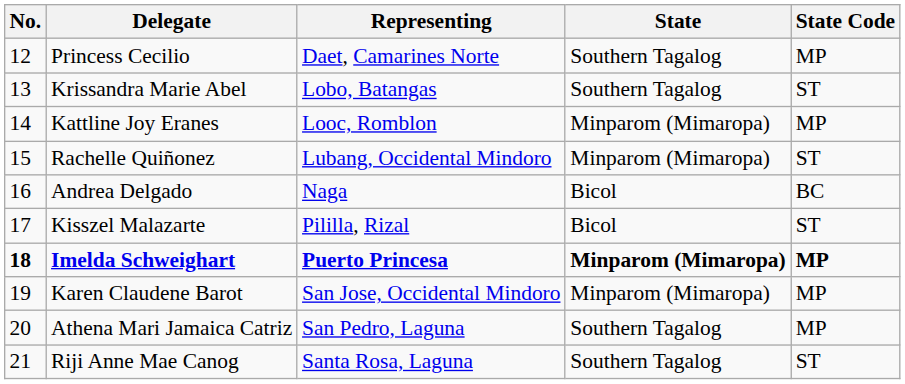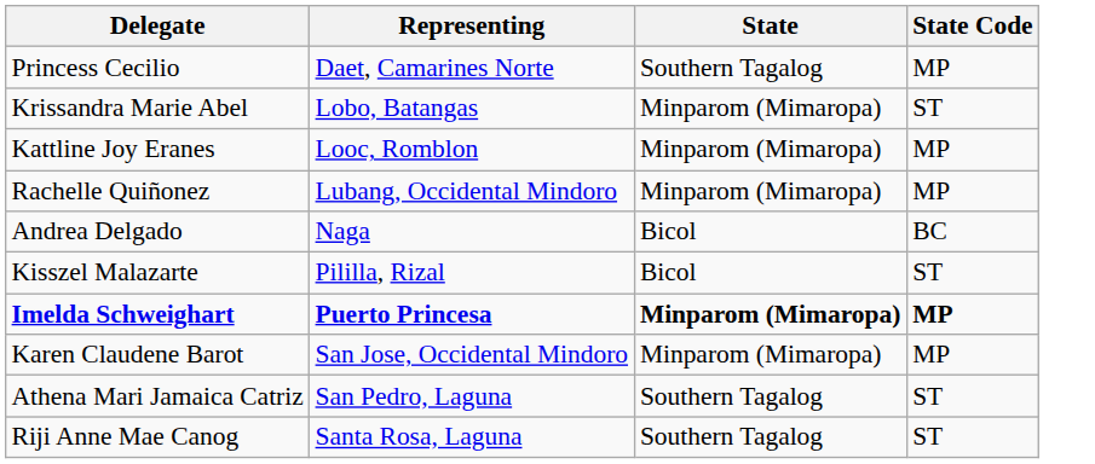- column: No. | 12 | 13 | 14 | 15 | 16 | 17 | 18 | 19 | 20 | 21
Krissandra Marie Abel | State: Southern Tagalog -> Minparom (Mimaropa)
Rachelle Quiñonez | State Code: ST -> MP
Athena Mari Jamaica Catriz | State Code: MP -> ST
